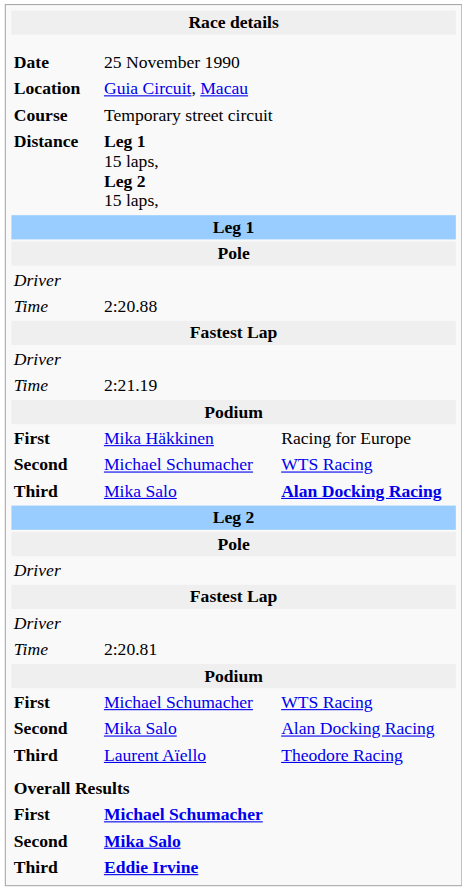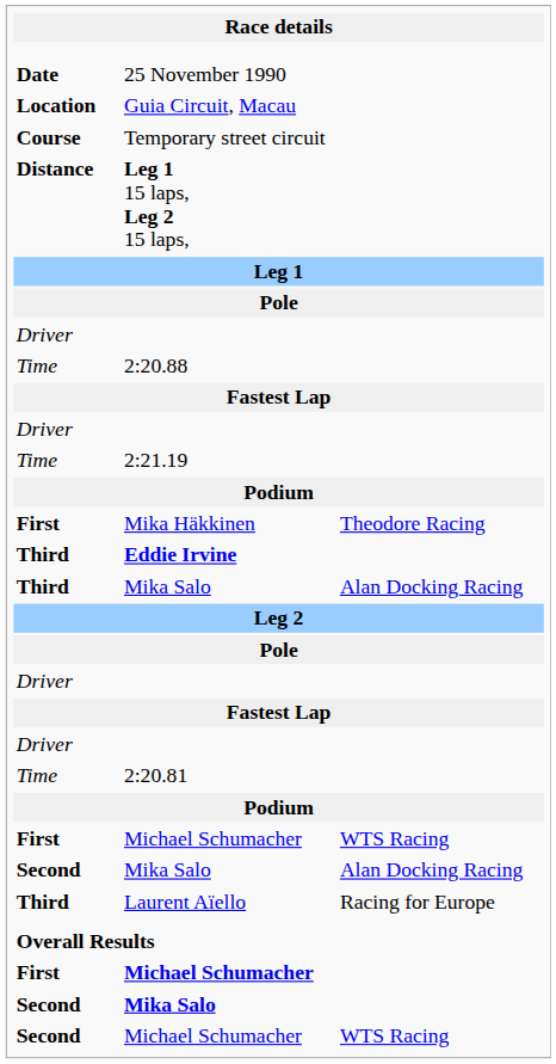Mika Häkkinen | column 3: Racing for Europe -> Theodore Racing
rows swapped: Second / Michael Schumacher <-> Eddie Irvine
Third / Mika Salo | column 3: bold -> normal
Laurent Aïello | column 3: Theodore Racing -> Racing for Europe
